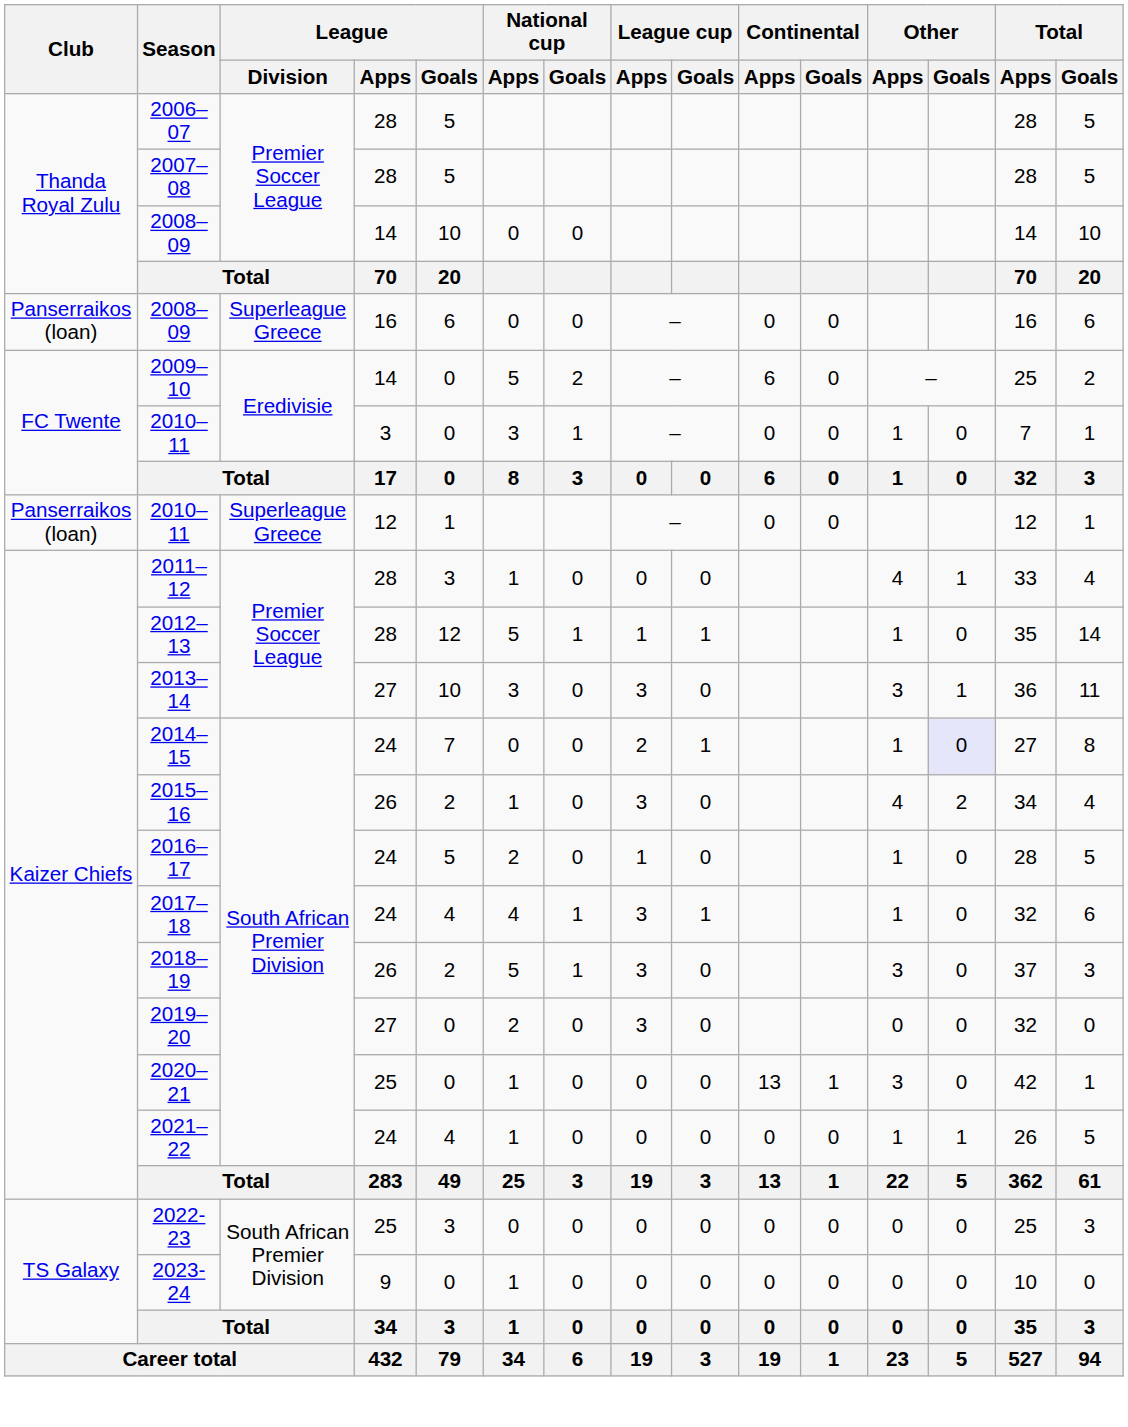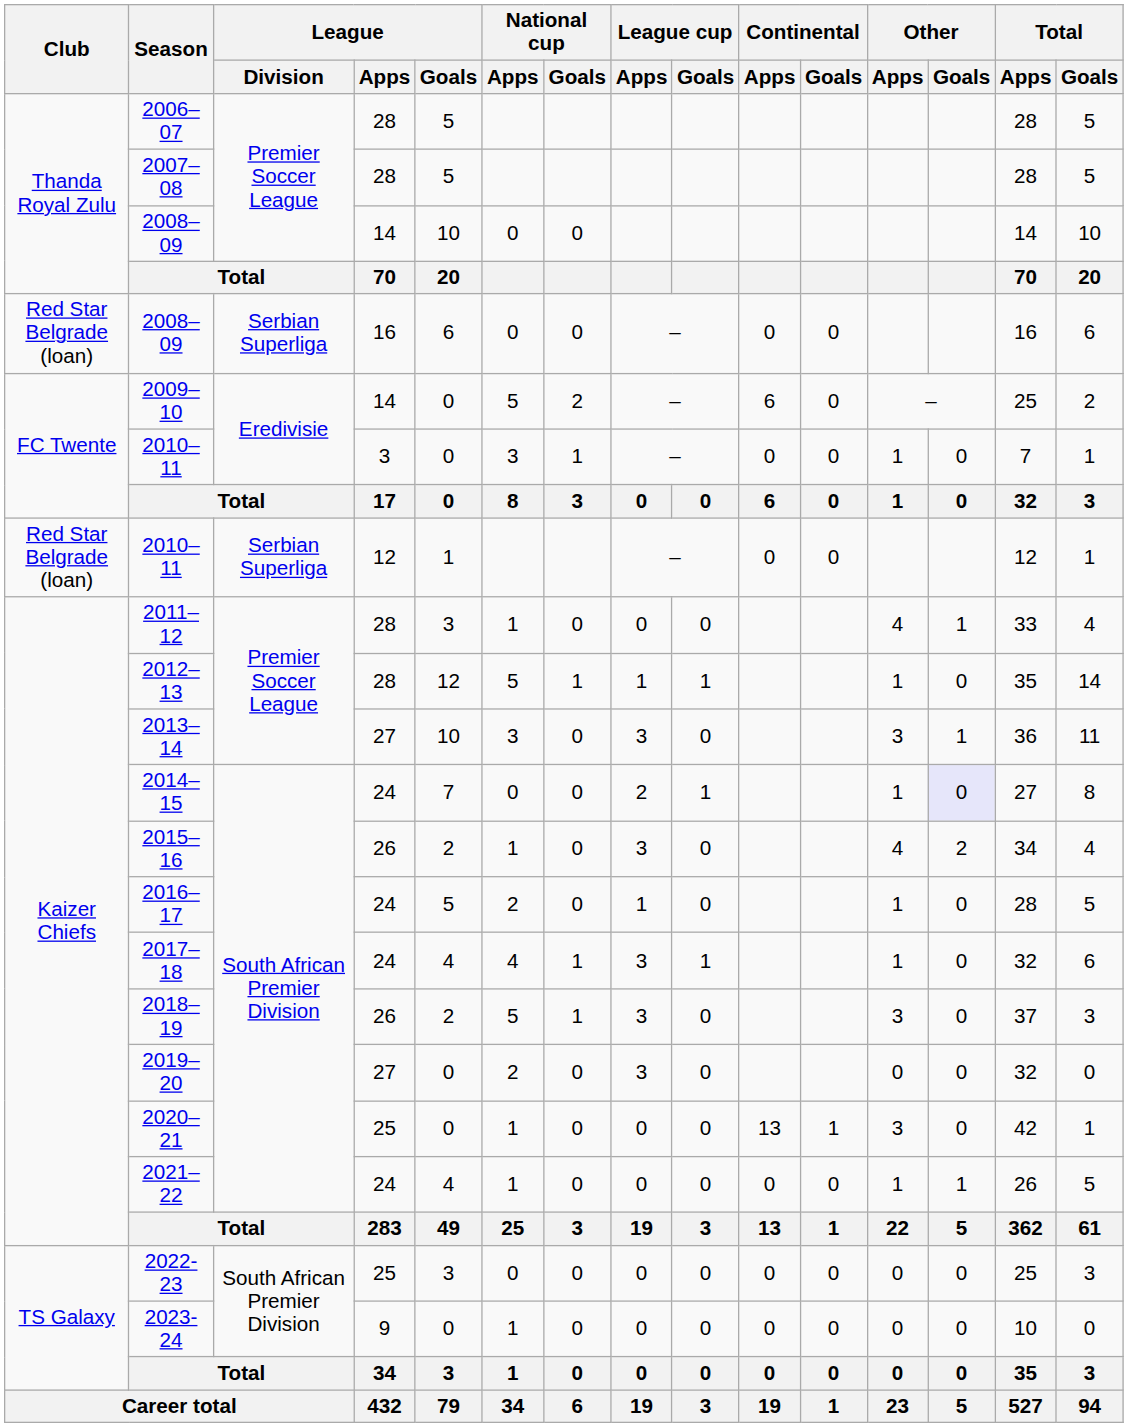2008–09 / 16 | Club: Panserraikos (loan) -> Red Star Belgrade (loan)
2008–09 / 16 | League / Division: Superleague Greece -> Serbian Superliga
2010–11 / 12 | Club: Panserraikos (loan) -> Red Star Belgrade (loan)
2010–11 / 12 | League / Division: Superleague Greece -> Serbian Superliga
